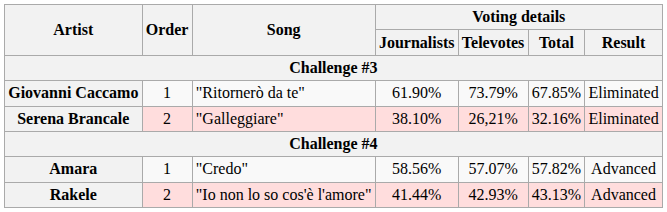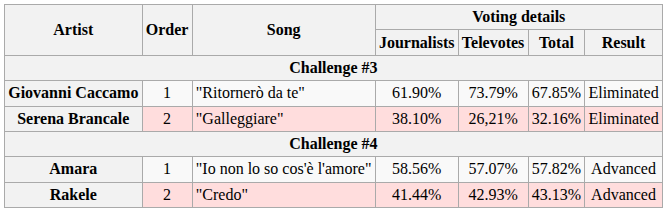Amara | Song: "Credo" -> "Io non lo so cos'è l'amore"
Rakele | Song: "Io non lo so cos'è l'amore" -> "Credo"
